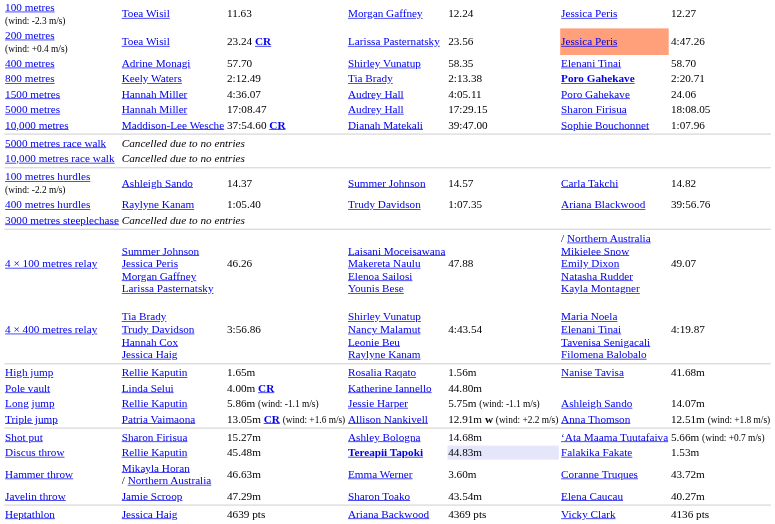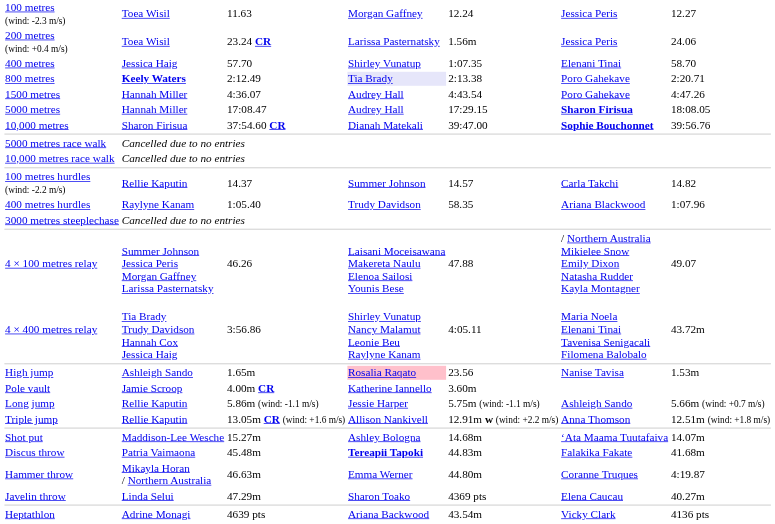200 metres (wind: +0.4 m/s) | column 5: 23.56 -> 1.56m
200 metres (wind: +0.4 m/s) | column 6: lightsalmon background -> no background
200 metres (wind: +0.4 m/s) | column 7: 4:47.26 -> 24.06
400 metres | column 2: Adrine Monagi -> Jessica Haig
400 metres | column 5: 58.35 -> 1:07.35
800 metres | column 2: normal -> bold
800 metres | column 4: no background -> lavender background
800 metres | column 6: bold -> normal
1500 metres | column 5: 4:05.11 -> 4:43.54
1500 metres | column 7: 24.06 -> 4:47.26
5000 metres | column 6: normal -> bold
10,000 metres | column 2: Maddison-Lee Wesche -> Sharon Firisua
10,000 metres | column 6: normal -> bold
10,000 metres | column 7: 1:07.96 -> 39:56.76
100 metres hurdles (wind: -2.2 m/s) | column 2: Ashleigh Sando -> Rellie Kaputin
400 metres hurdles | column 5: 1:07.35 -> 58.35
400 metres hurdles | column 7: 39:56.76 -> 1:07.96
4 × 400 metres relay | column 5: 4:43.54 -> 4:05.11
4 × 400 metres relay | column 7: 4:19.87 -> 43.72m
High jump | column 2: Rellie Kaputin -> Ashleigh Sando
High jump | column 4: no background -> pink background
High jump | column 5: 1.56m -> 23.56
High jump | column 7: 41.68m -> 1.53m
Pole vault | column 2: Linda Selui -> Jamie Scroop
Pole vault | column 5: 44.80m -> 3.60m
Long jump | column 7: 14.07m -> 5.66m (wind: +0.7 m/s)
Triple jump | column 2: Patria Vaimaona -> Rellie Kaputin
Shot put | column 2: Sharon Firisua -> Maddison-Lee Wesche
Shot put | column 7: 5.66m (wind: +0.7 m/s) -> 14.07m
Discus throw | column 2: Rellie Kaputin -> Patria Vaimaona
Discus throw | column 5: lavender background -> no background
Discus throw | column 7: 1.53m -> 41.68m
Hammer throw | column 5: 3.60m -> 44.80m
Hammer throw | column 7: 43.72m -> 4:19.87
Javelin throw | column 2: Jamie Scroop -> Linda Selui
Javelin throw | column 5: 43.54m -> 4369 pts
Heptathlon | column 2: Jessica Haig -> Adrine Monagi
Heptathlon | column 5: 4369 pts -> 43.54m
